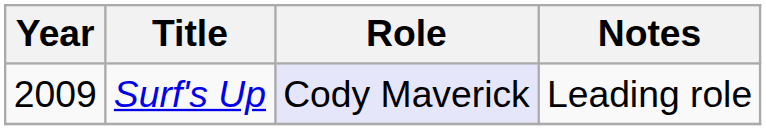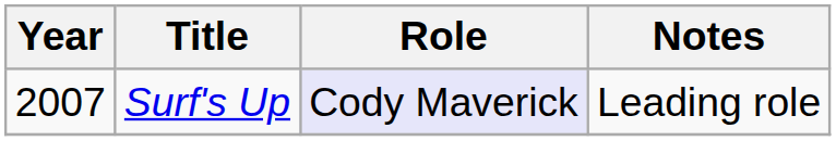Surf's Up | Year: 2009 -> 2007
